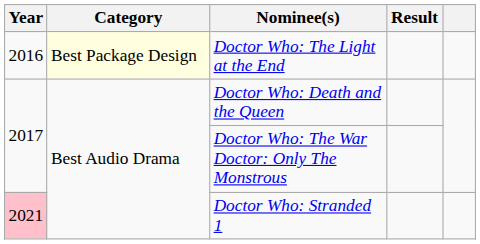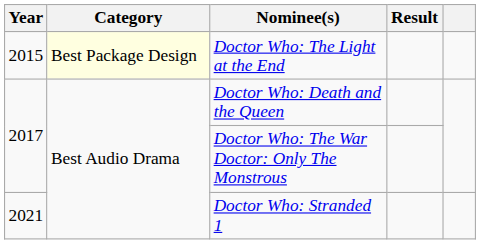Doctor Who: The Light at the End | Year: 2016 -> 2015
Doctor Who: Stranded 1 | Year: pink background -> no background
